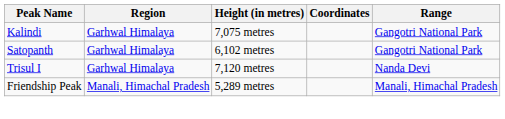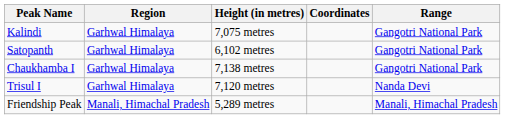+ row: Chaukhamba I | Garhwal Himalaya | 7,138 metres | Gangotri National Park
